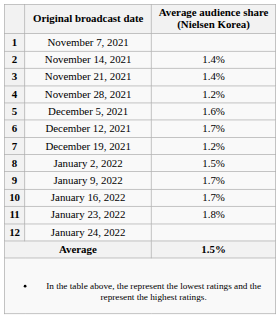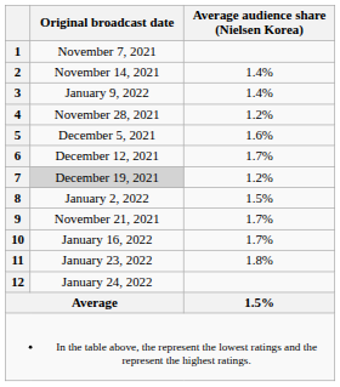3 | Original broadcast date: November 21, 2021 -> January 9, 2022
7 | Original broadcast date: no background -> lightgrey background
9 | Original broadcast date: January 9, 2022 -> November 21, 2021
